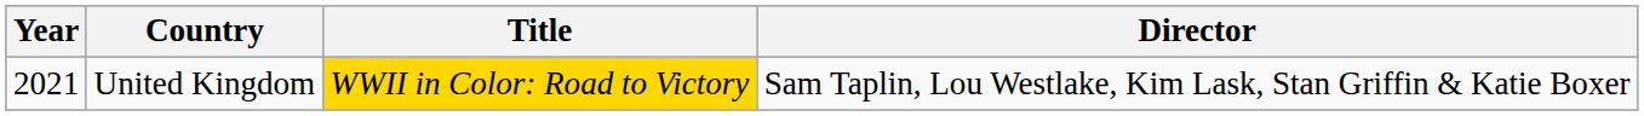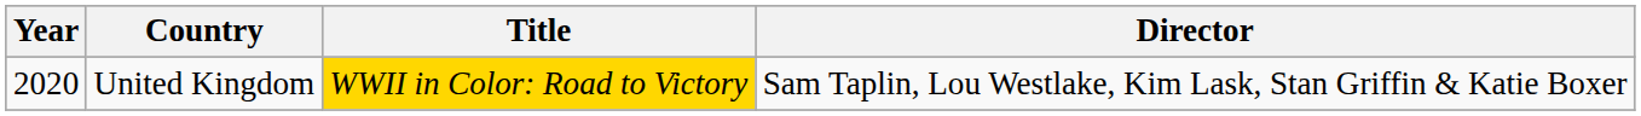United Kingdom | Year: 2021 -> 2020
